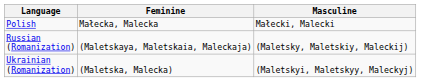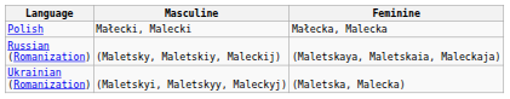columns swapped: Masculine <-> Feminine
